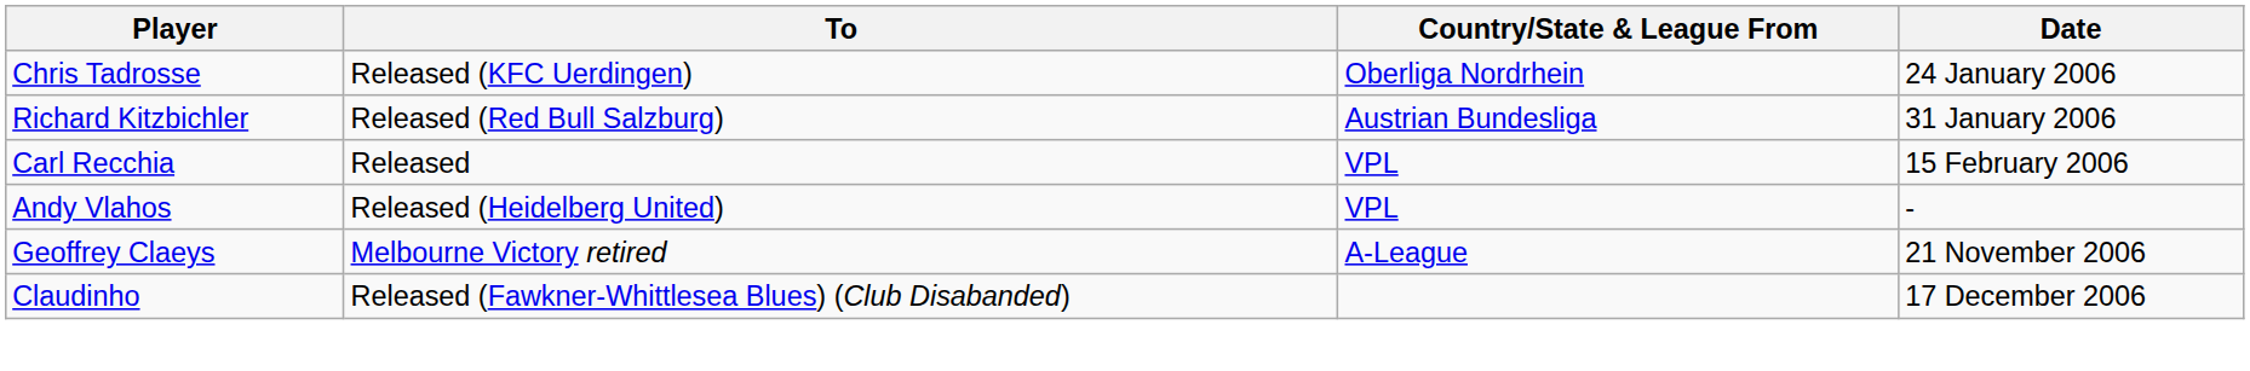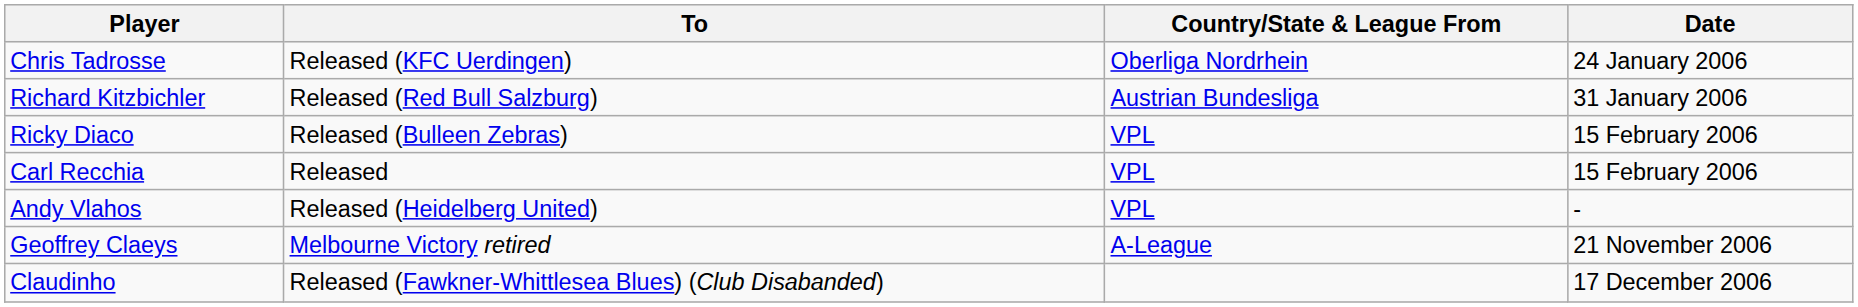+ row: Ricky Diaco | Released (Bulleen Zebras) | VPL | 15 February 2006
